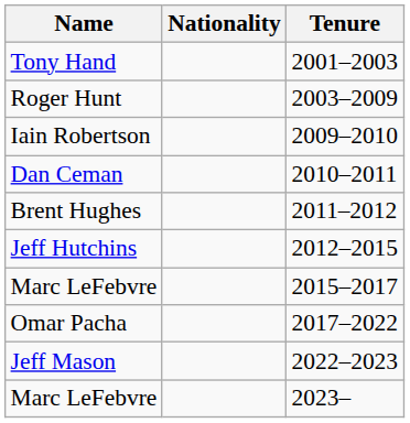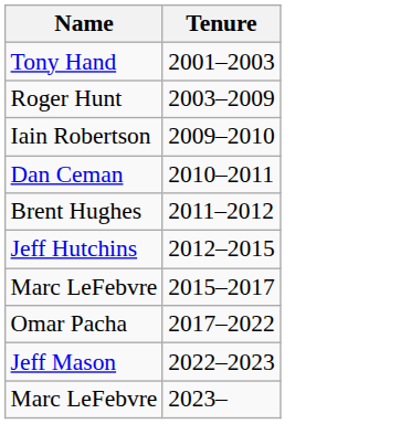- column: Nationality
